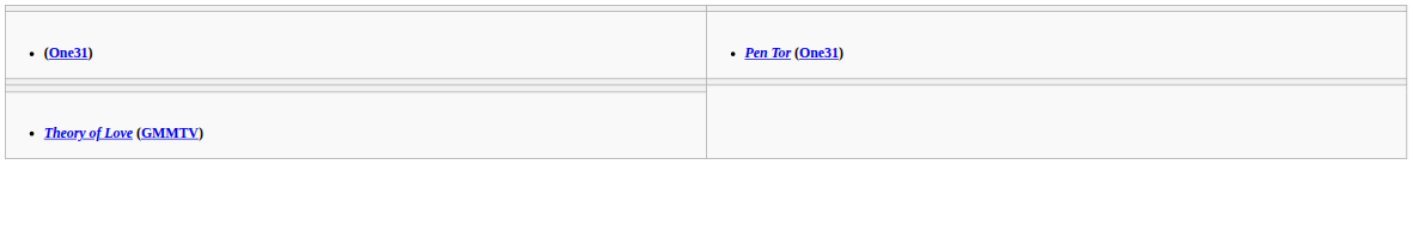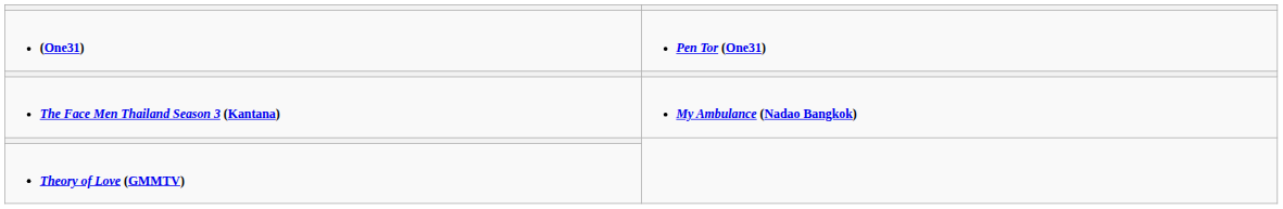+ row: The Face Men Thailand Season 3 (Kantana) | My Ambulance (Nadao Bangkok)
